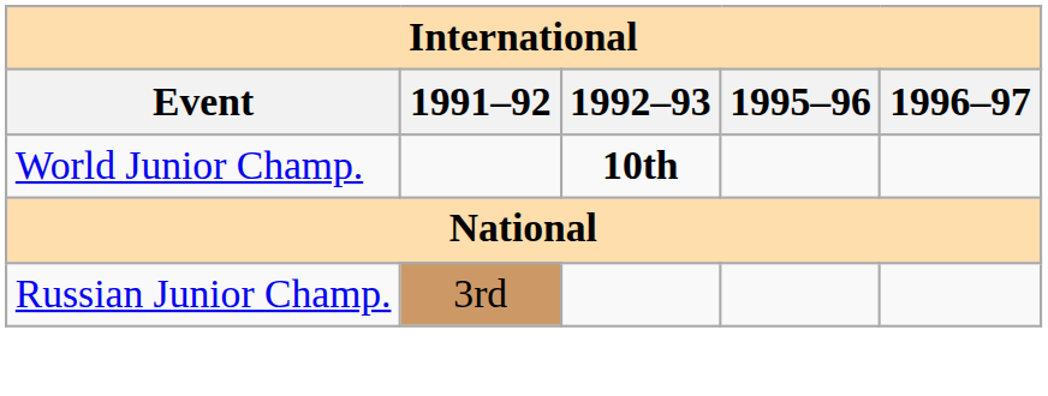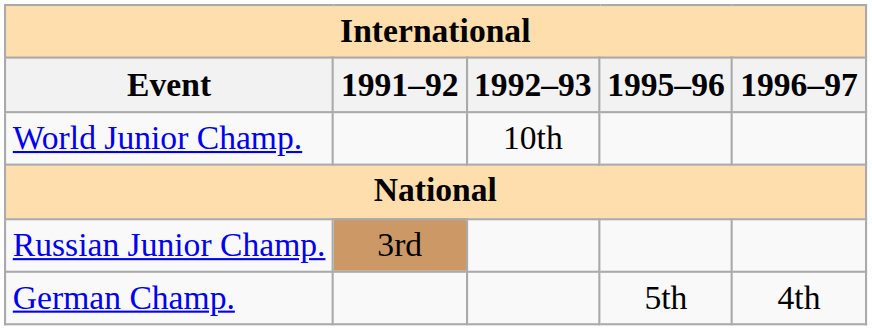World Junior Champ. | 1992–93: bold -> normal
+ row: German Champ. | 5th | 4th
